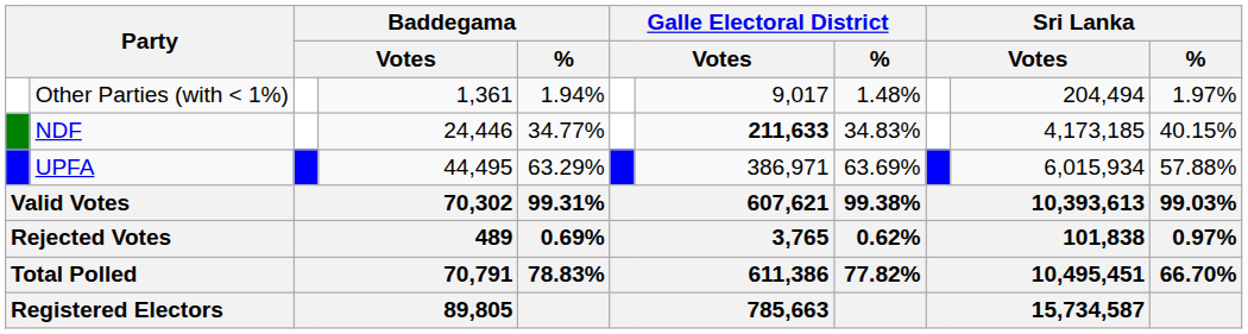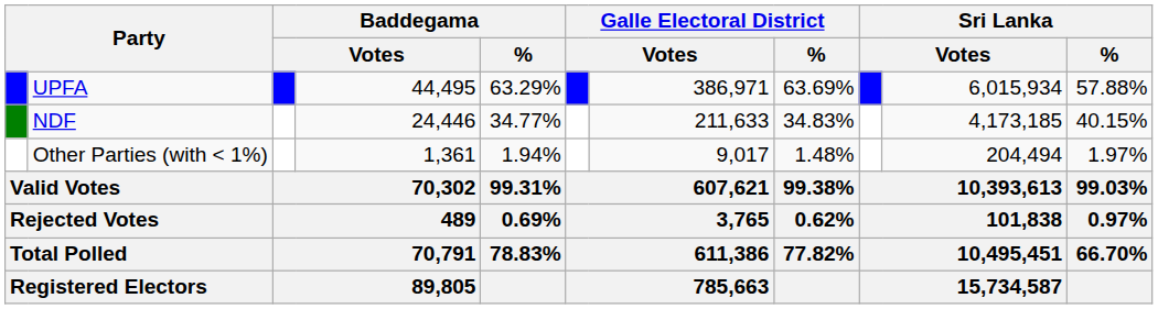rows swapped: UPFA <-> Other Parties (with < 1%)
NDF | column 7: bold -> normal
